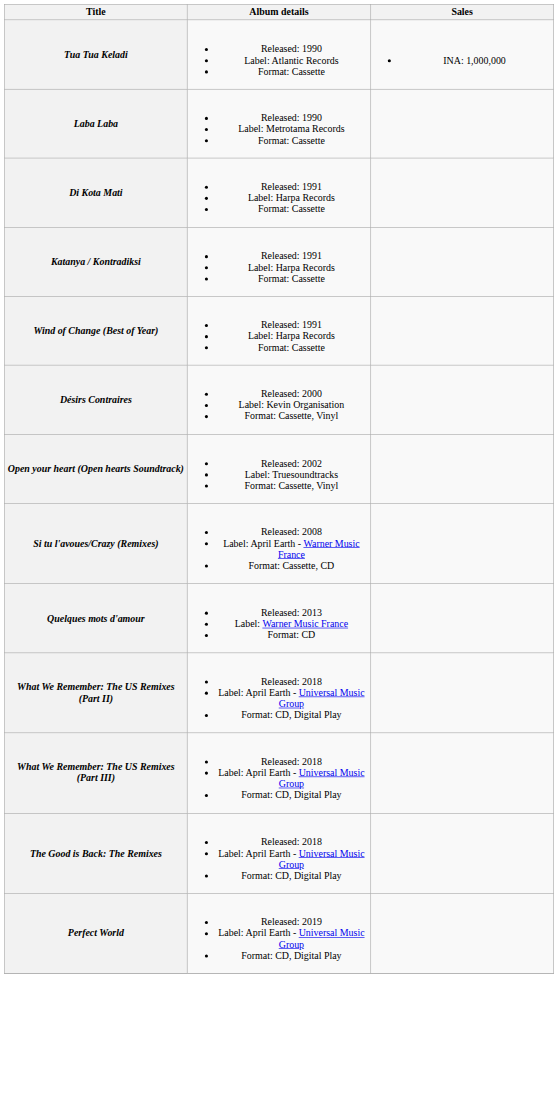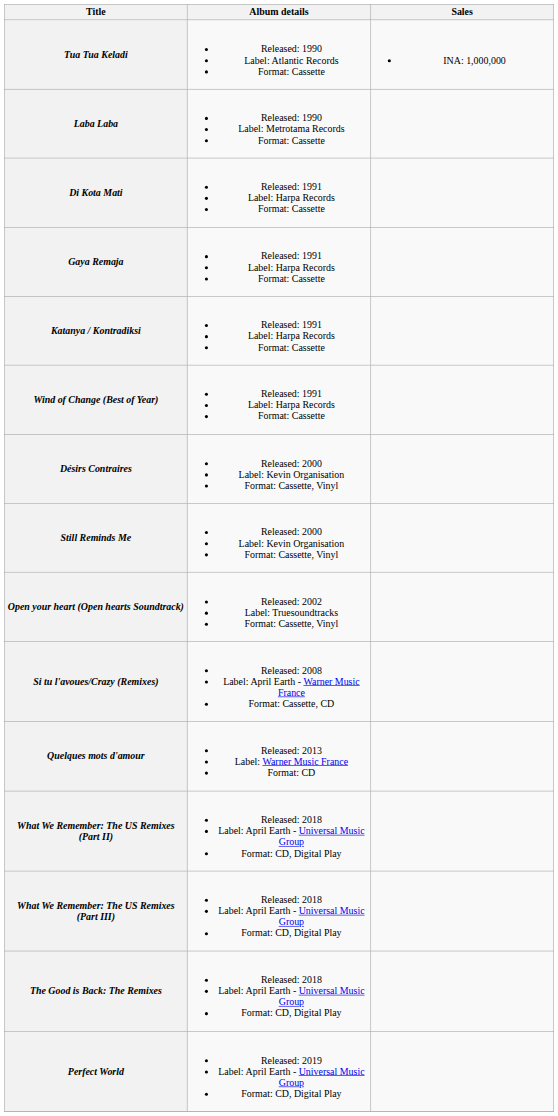+ row: Gaya Remaja | Released: 1991 Label: Harpa Records Format: Cassette
+ row: Still Reminds Me | Released: 2000 Label: Kevin Organisation Format: Cassette, Vinyl
